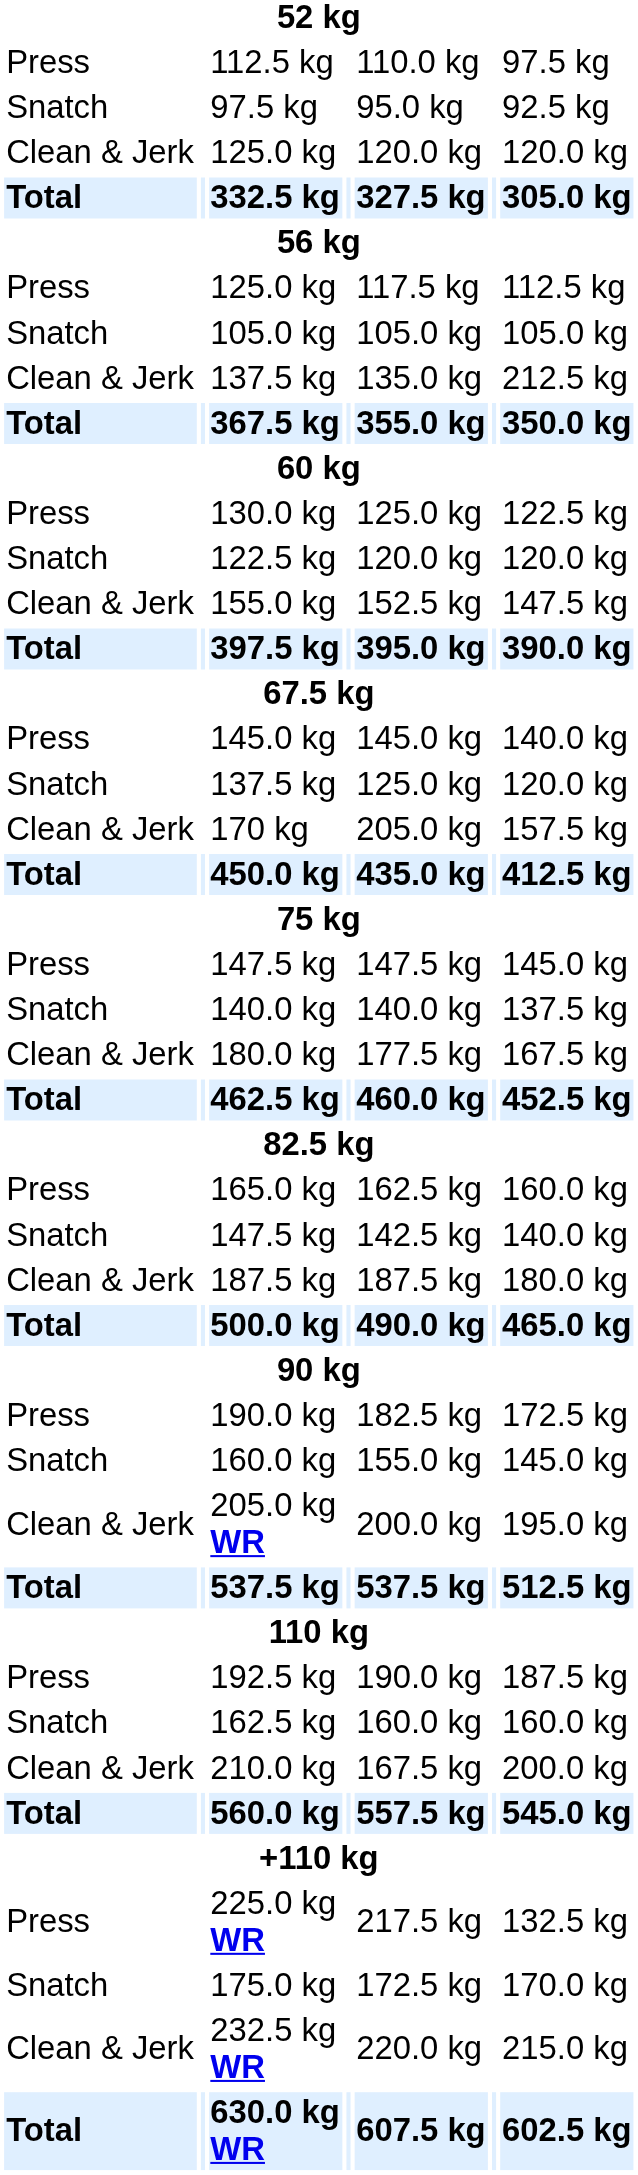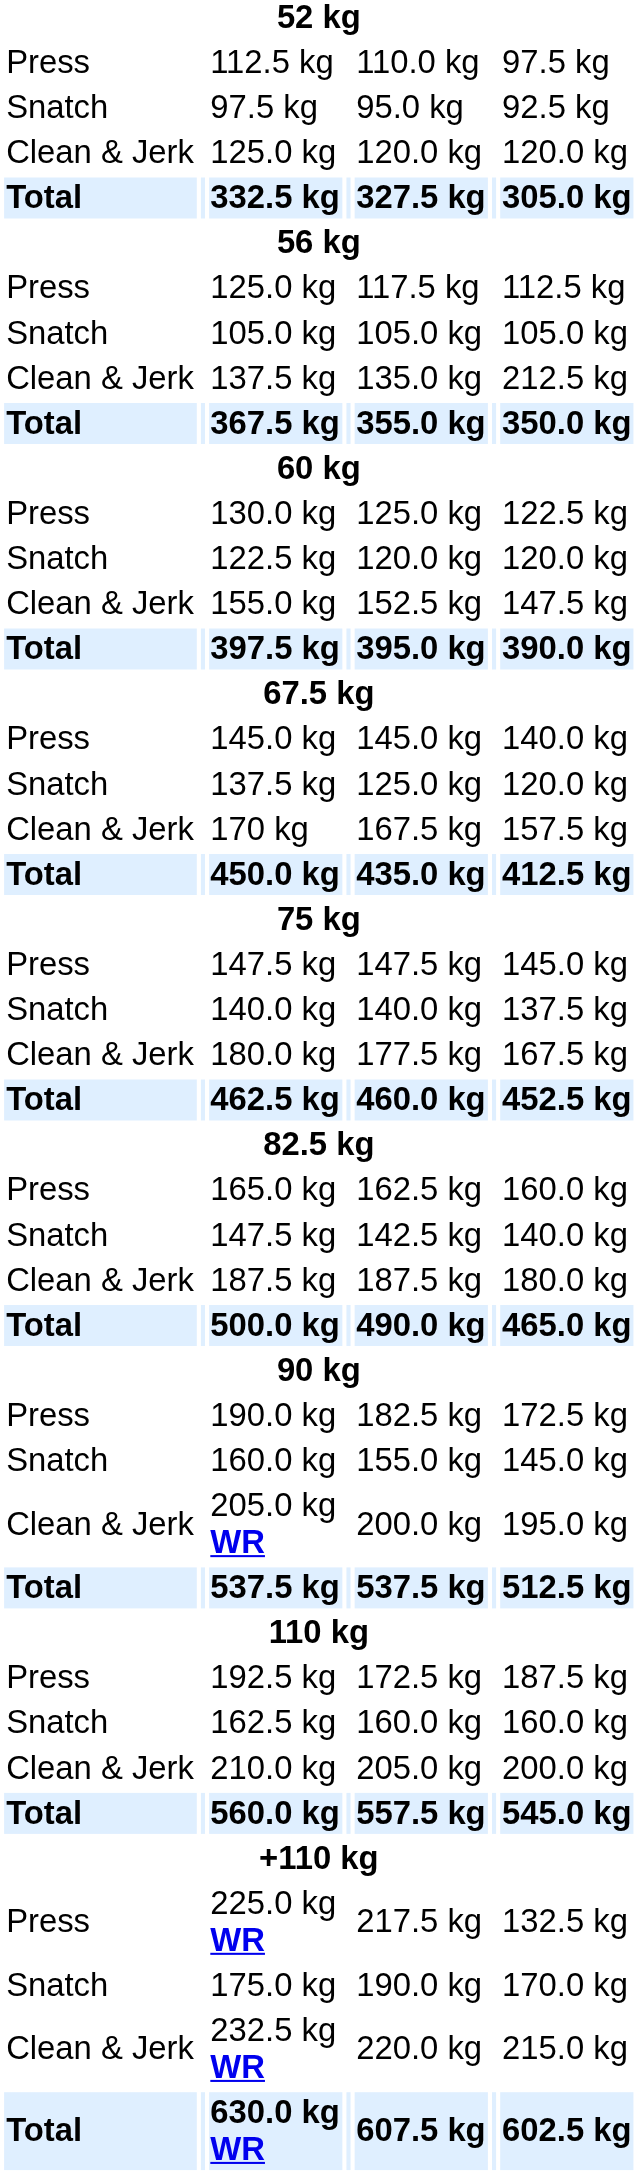170 kg | column 5: 205.0 kg -> 167.5 kg
192.5 kg | column 5: 190.0 kg -> 172.5 kg
210.0 kg | column 5: 167.5 kg -> 205.0 kg
175.0 kg | column 5: 172.5 kg -> 190.0 kg
